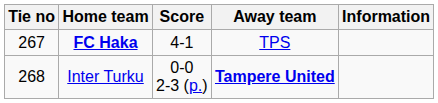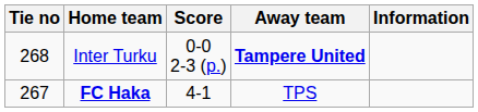rows swapped: FC Haka <-> Inter Turku
